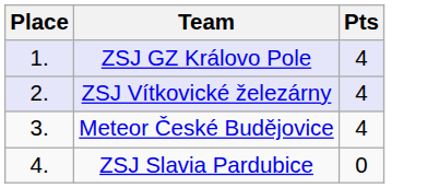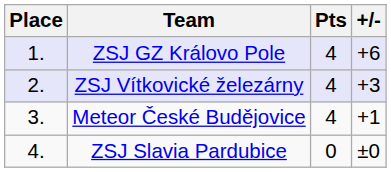+ column: +/- | +6 | +3 | +1 | ±0
